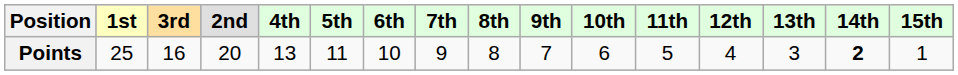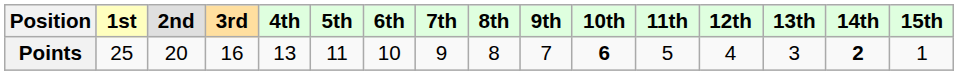columns swapped: 2nd <-> 3rd
Points | 10th: normal -> bold
